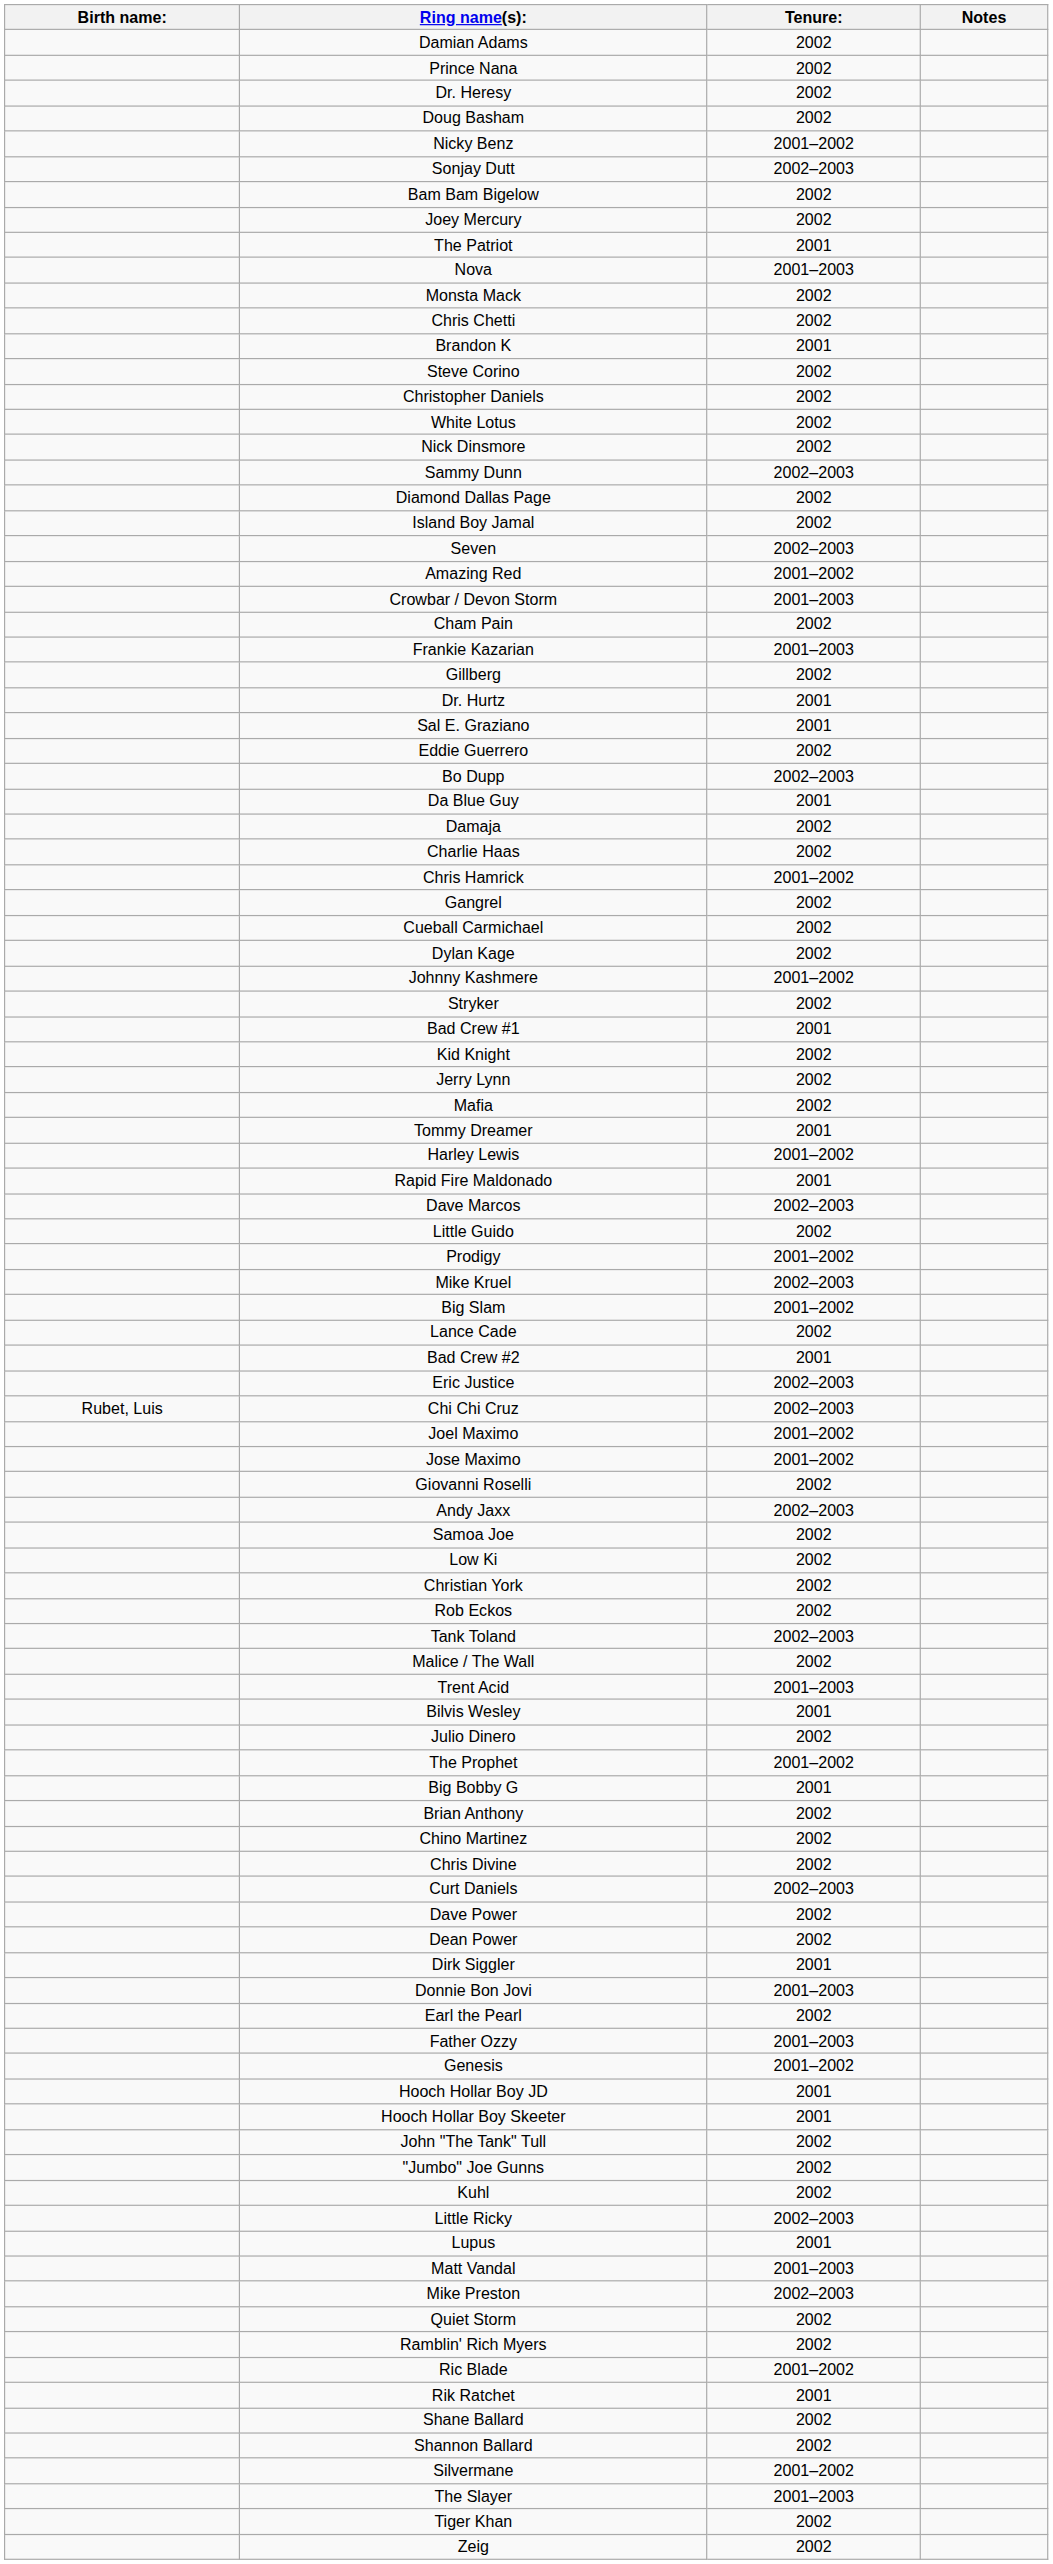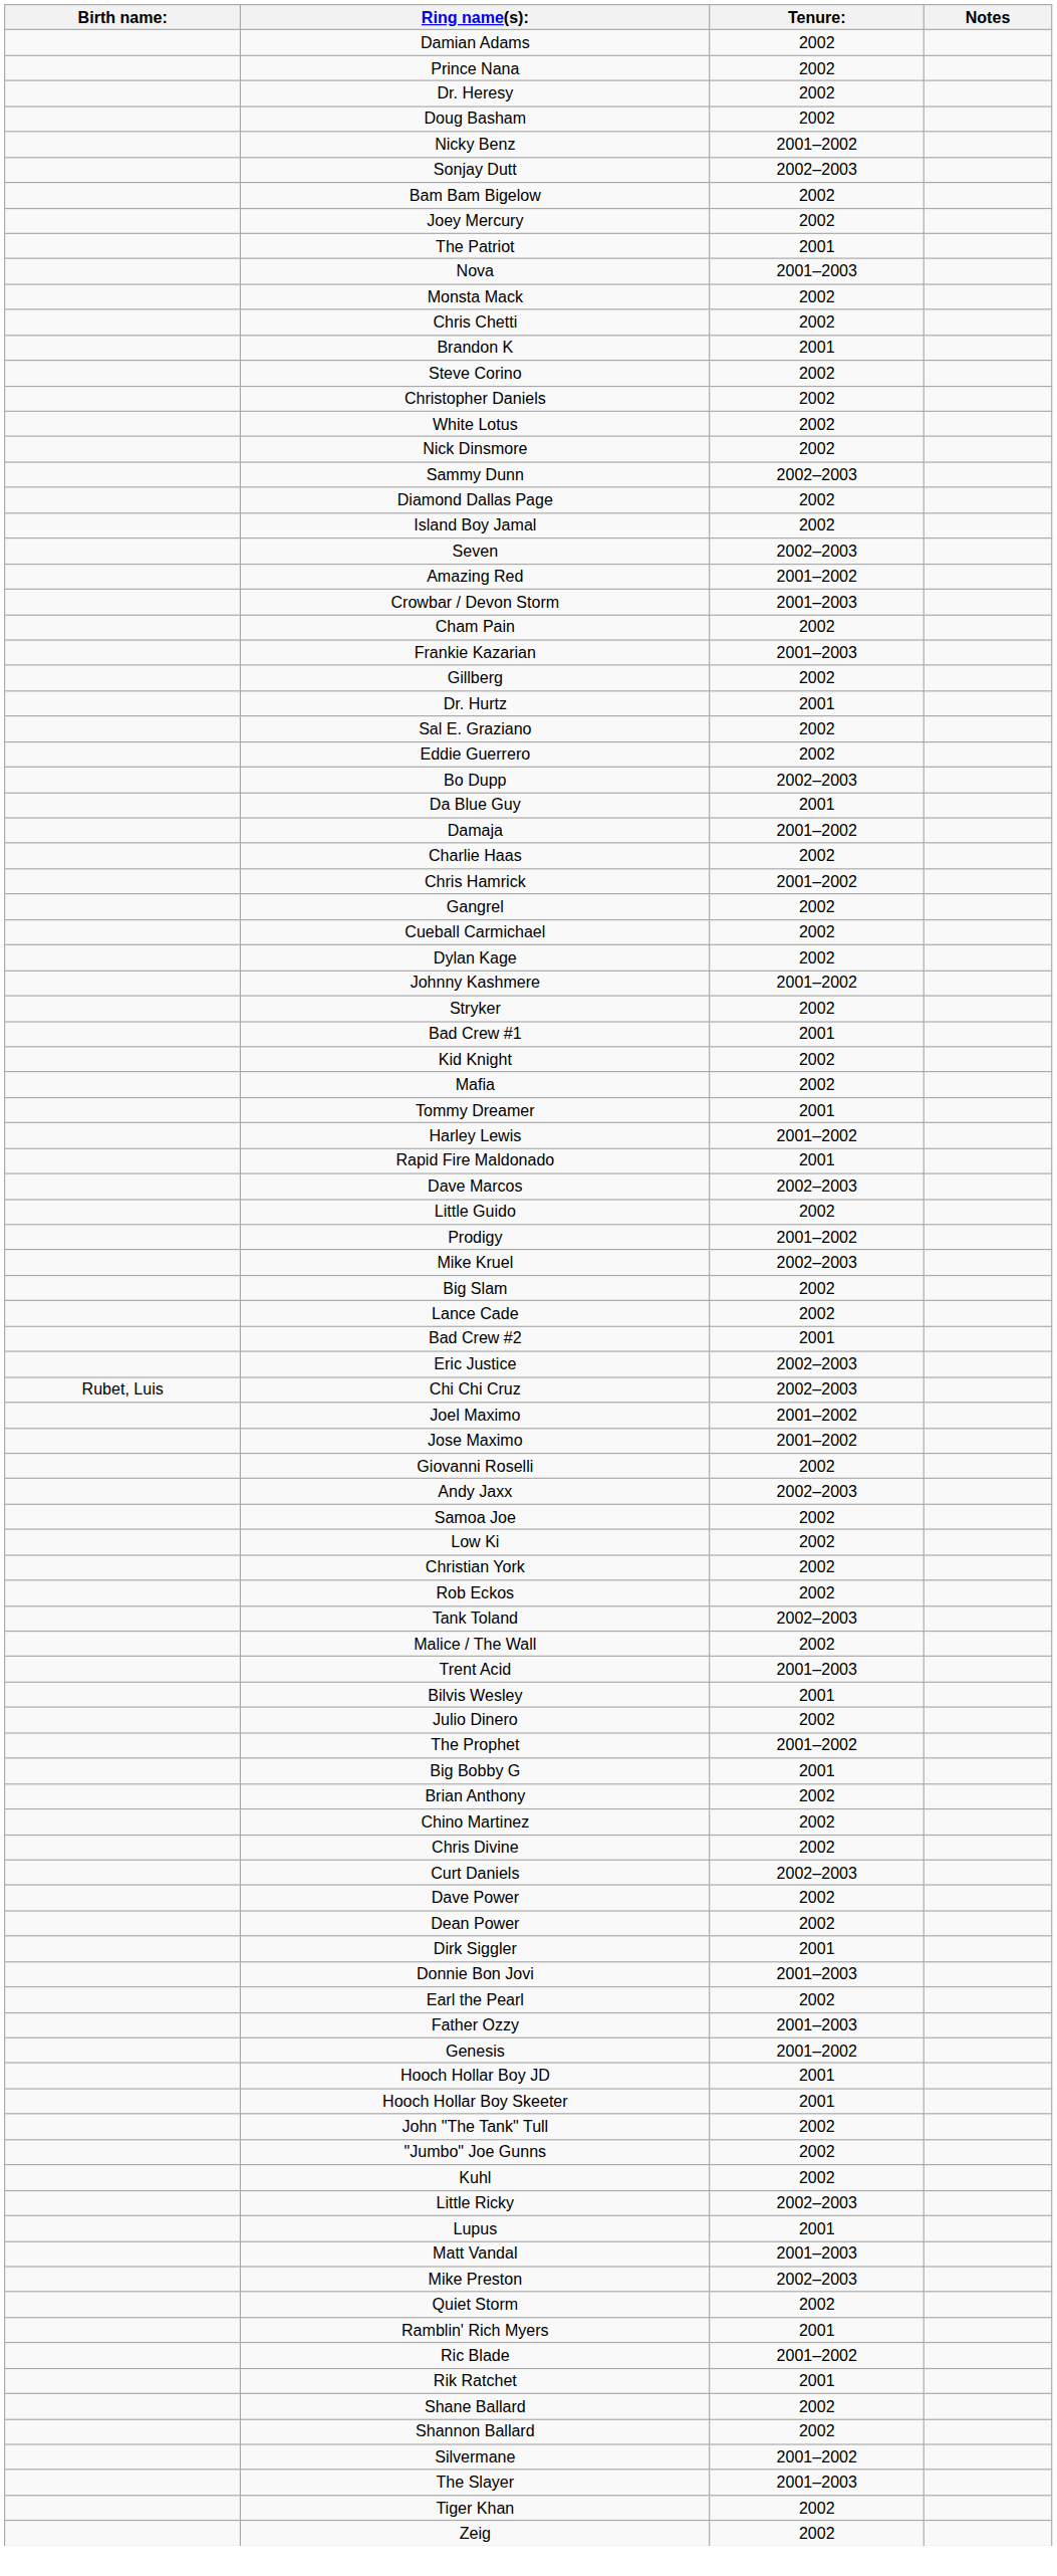Sal E. Graziano | Tenure:: 2001 -> 2002
Damaja | Tenure:: 2002 -> 2001–2002
- row: Jerry Lynn | 2002
Big Slam | Tenure:: 2001–2002 -> 2002
Ramblin' Rich Myers | Tenure:: 2002 -> 2001
